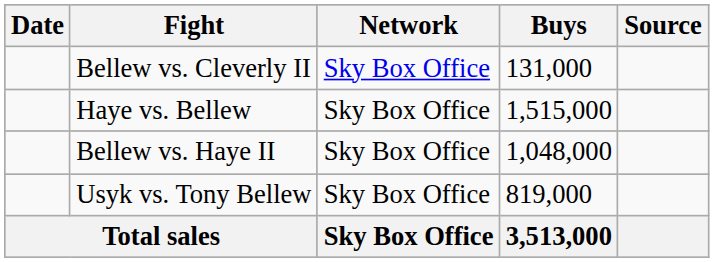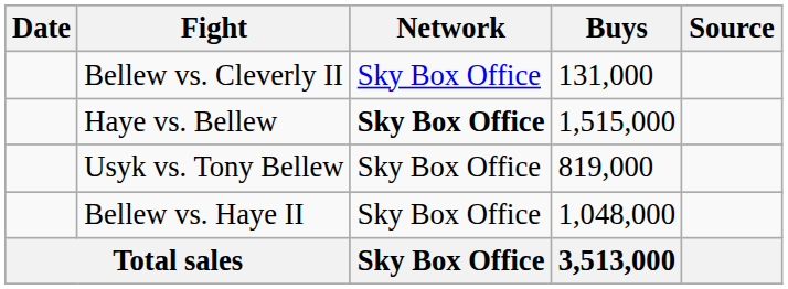Haye vs. Bellew | Network: normal -> bold
rows swapped: Bellew vs. Haye II <-> Usyk vs. Tony Bellew
